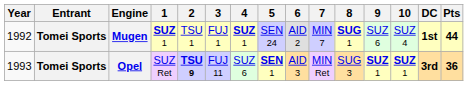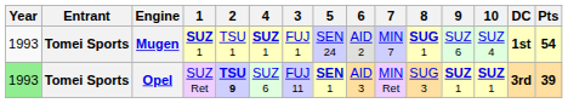columns swapped: 3 <-> 4
Mugen | Year: 1992 -> 1993
Mugen | Pts: 44 -> 54
Opel | Year: no background -> lightgreen background
Opel | Pts: 36 -> 39
